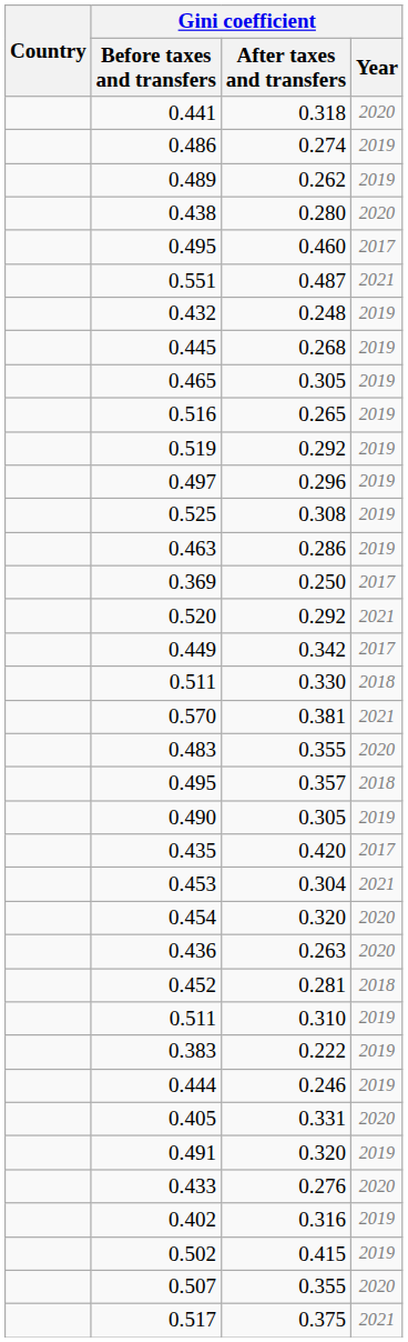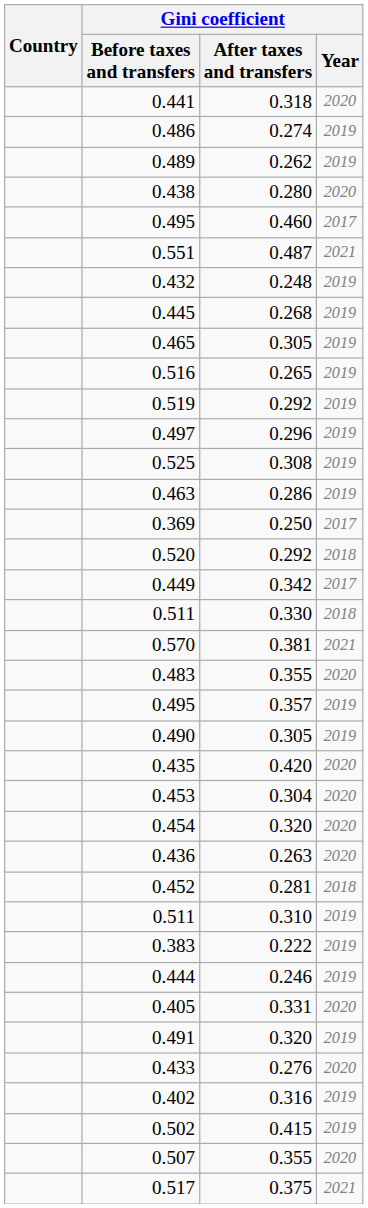0.520 | Gini coefficient / Year: 2021 -> 2018
0.495 / 0.357 | Gini coefficient / Year: 2018 -> 2019
0.435 | Gini coefficient / Year: 2017 -> 2020
0.453 | Gini coefficient / Year: 2021 -> 2020
